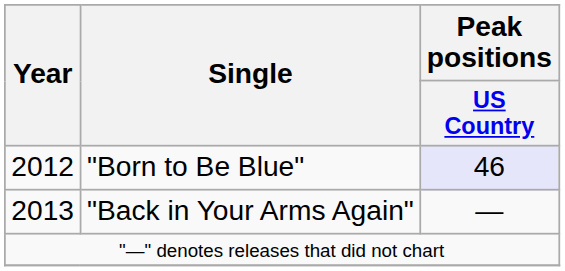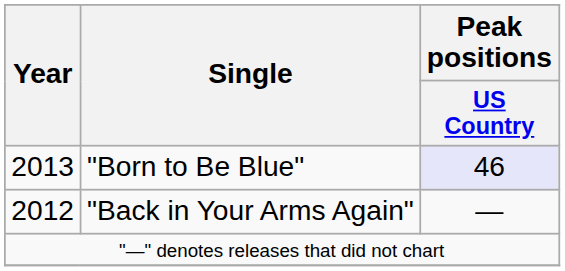"Born to Be Blue" | Year: 2012 -> 2013
"Back in Your Arms Again" | Year: 2013 -> 2012
